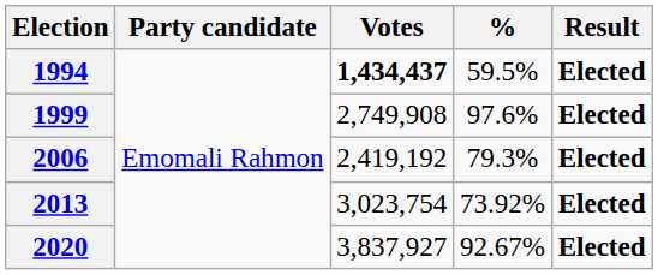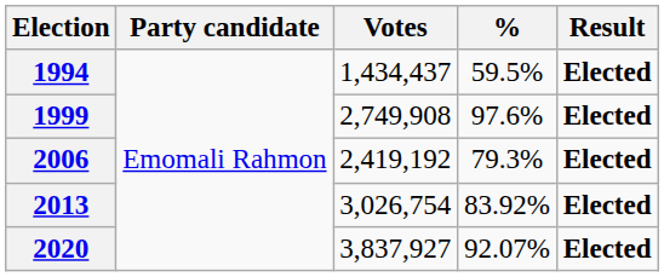1994 | Votes: bold -> normal
2013 | Votes: 3,023,754 -> 3,026,754
2013 | %: 73.92% -> 83.92%
2020 | %: 92.67% -> 92.07%
